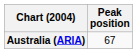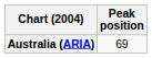Australia (ARIA) | Peak position: 67 -> 69
